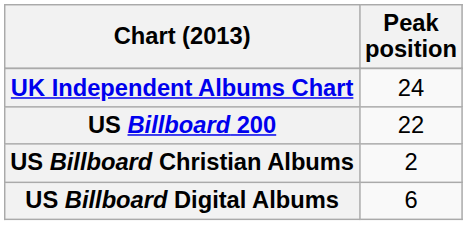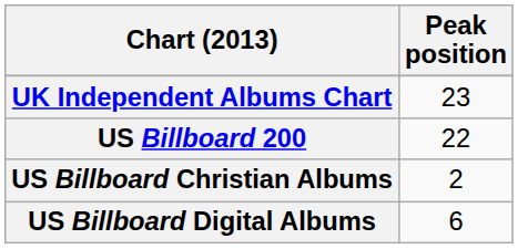UK Independent Albums Chart | Peak position: 24 -> 23
